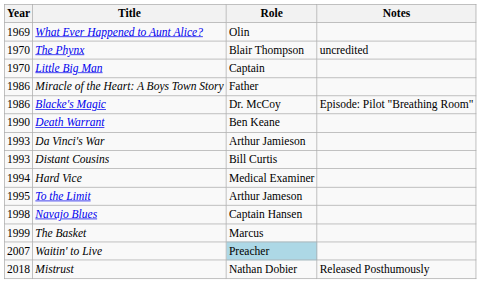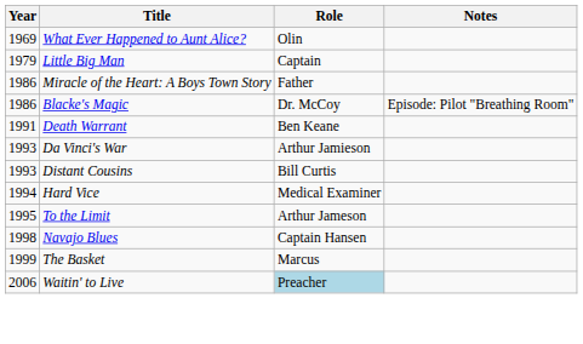- row: 1970 | The Phynx | Blair Thompson | uncredited
Little Big Man | Year: 1970 -> 1979
Death Warrant | Year: 1990 -> 1991
Waitin' to Live | Year: 2007 -> 2006
- row: 2018 | Mistrust | Nathan Dobier | Released Posthumously
